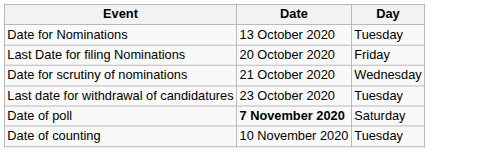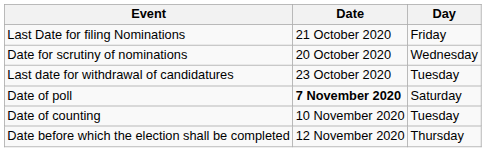- row: Date for Nominations | 13 October 2020 | Tuesday
Last Date for filing Nominations | Date: 20 October 2020 -> 21 October 2020
Date for scrutiny of nominations | Date: 21 October 2020 -> 20 October 2020
+ row: Date before which the election shall be completed | 12 November 2020 | Thursday
